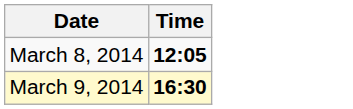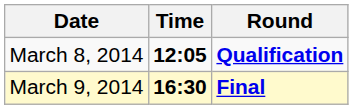+ column: Round | Qualification | Final
